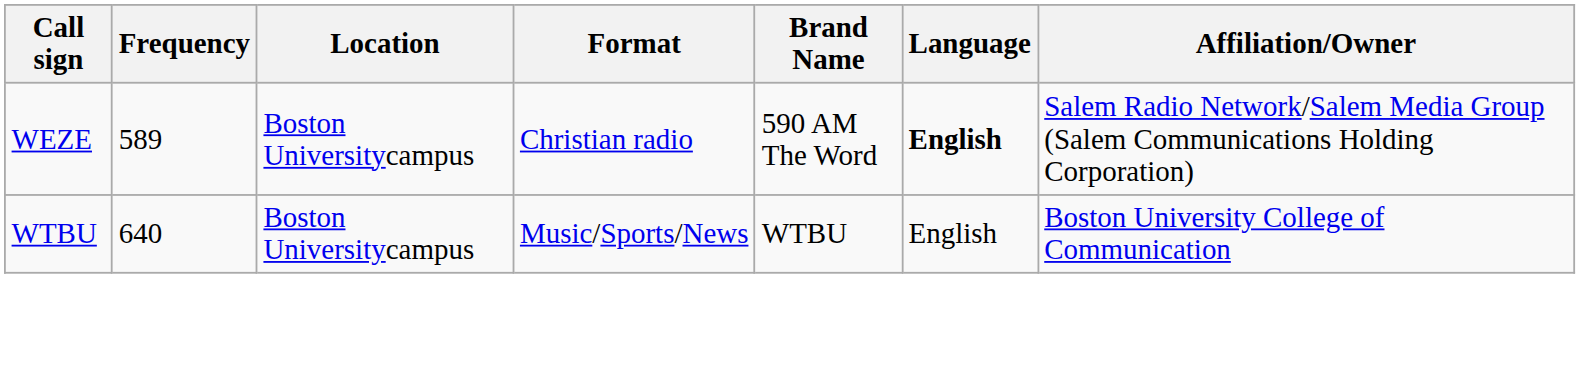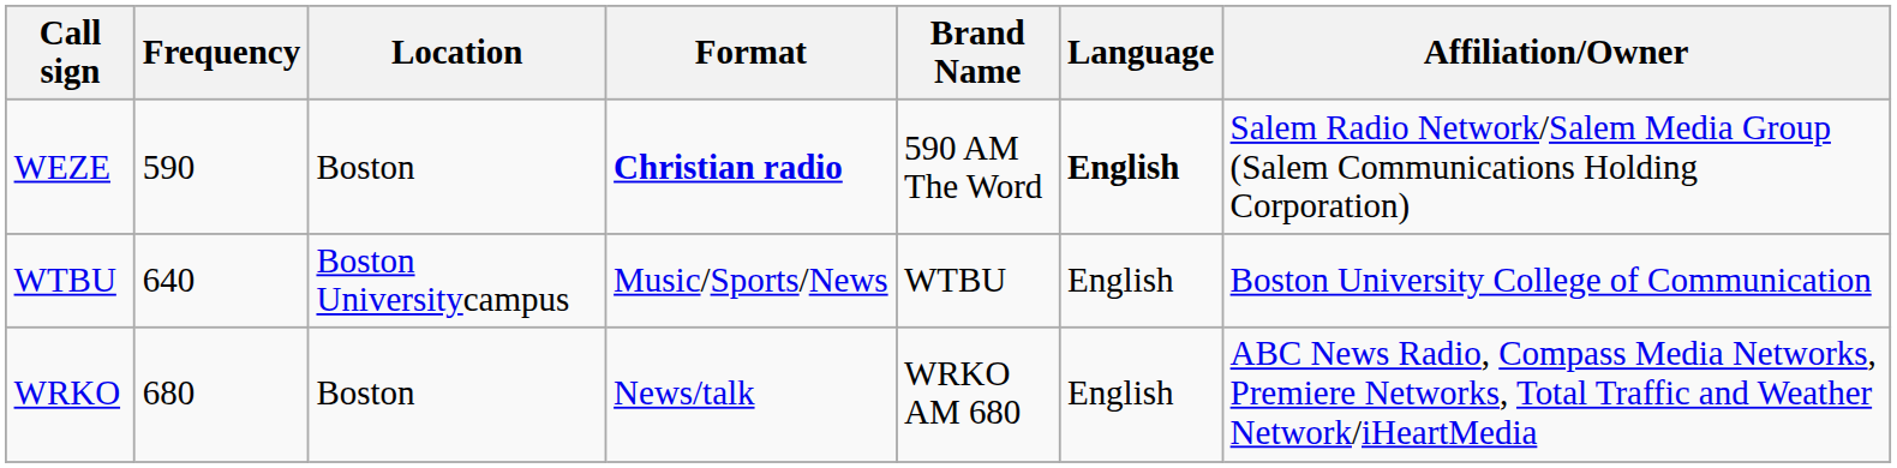WEZE | Frequency: 589 -> 590
WEZE | Location: Boston Universitycampus -> Boston
WEZE | Format: normal -> bold
+ row: WRKO | 680 | Boston | News/talk | WRKO AM 680 | English | ABC News Radio, Compass Media Networks, Premiere Networks, Total Traffic and Weather Network/iHeartMedia
